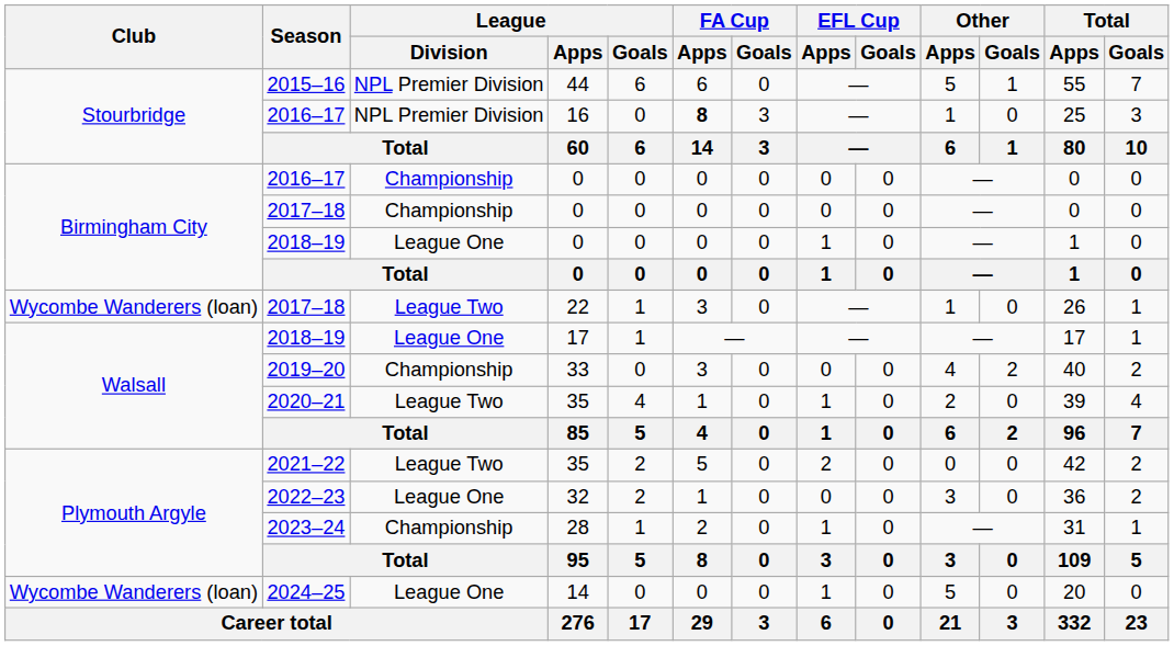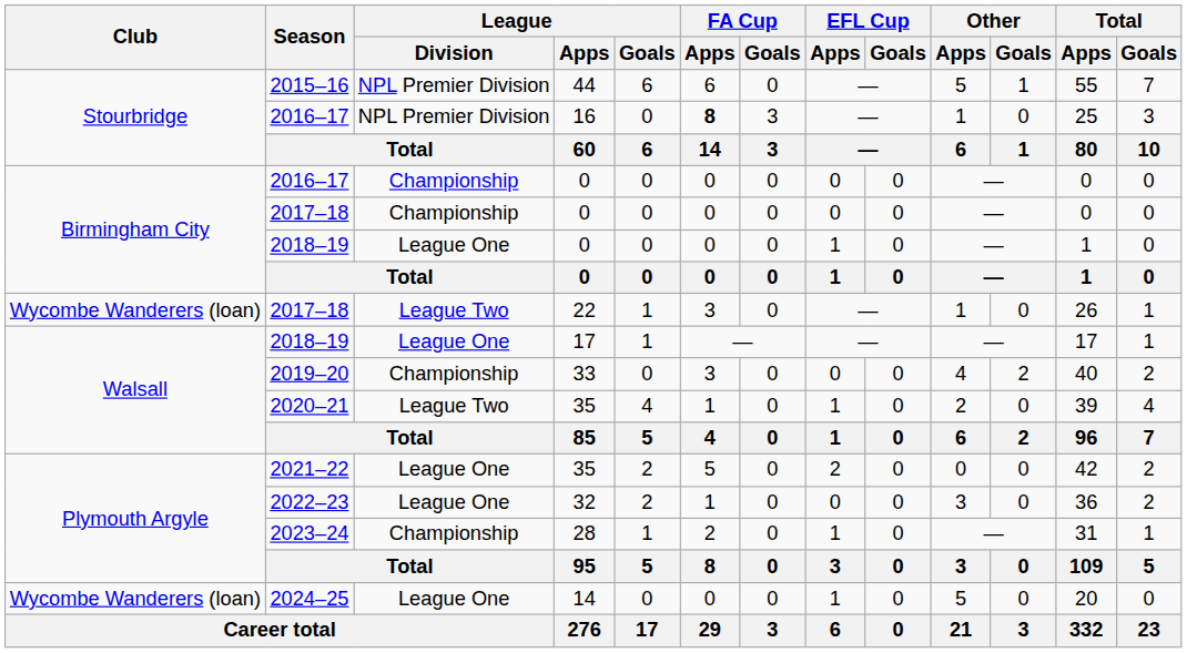2021–22 | League / Division: League Two -> League One
